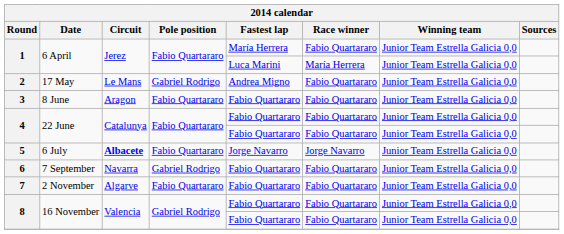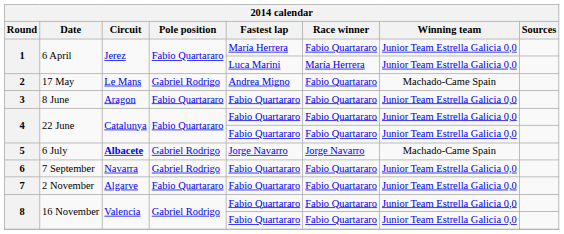2 | Winning team: Junior Team Estrella Galicia 0,0 -> Machado-Came Spain
5 | Pole position: Fabio Quartararo -> Gabriel Rodrigo
5 | Winning team: Junior Team Estrella Galicia 0,0 -> Machado-Came Spain
